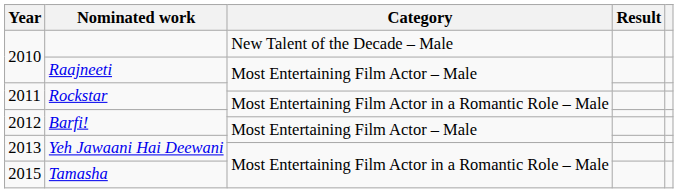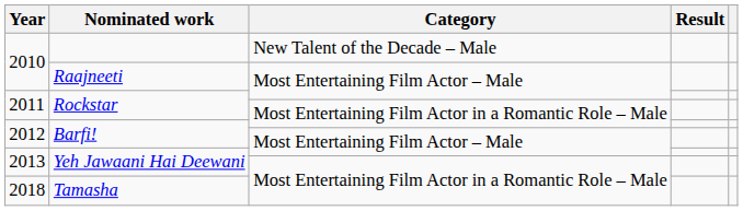Tamasha | Year: 2015 -> 2018
